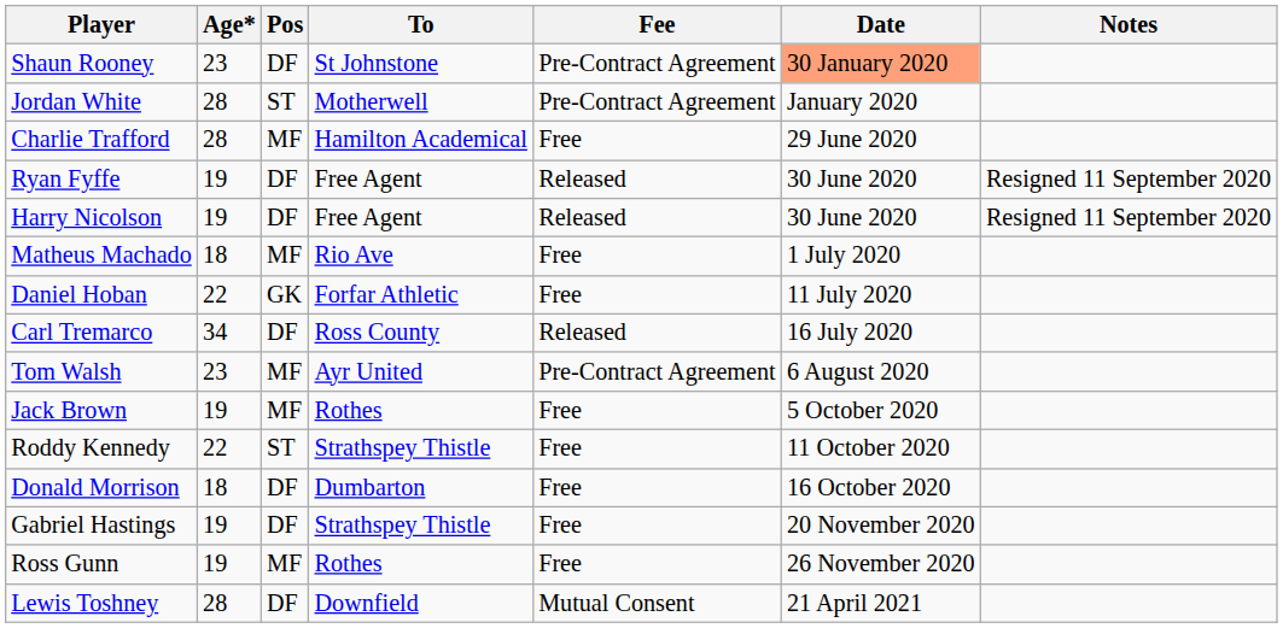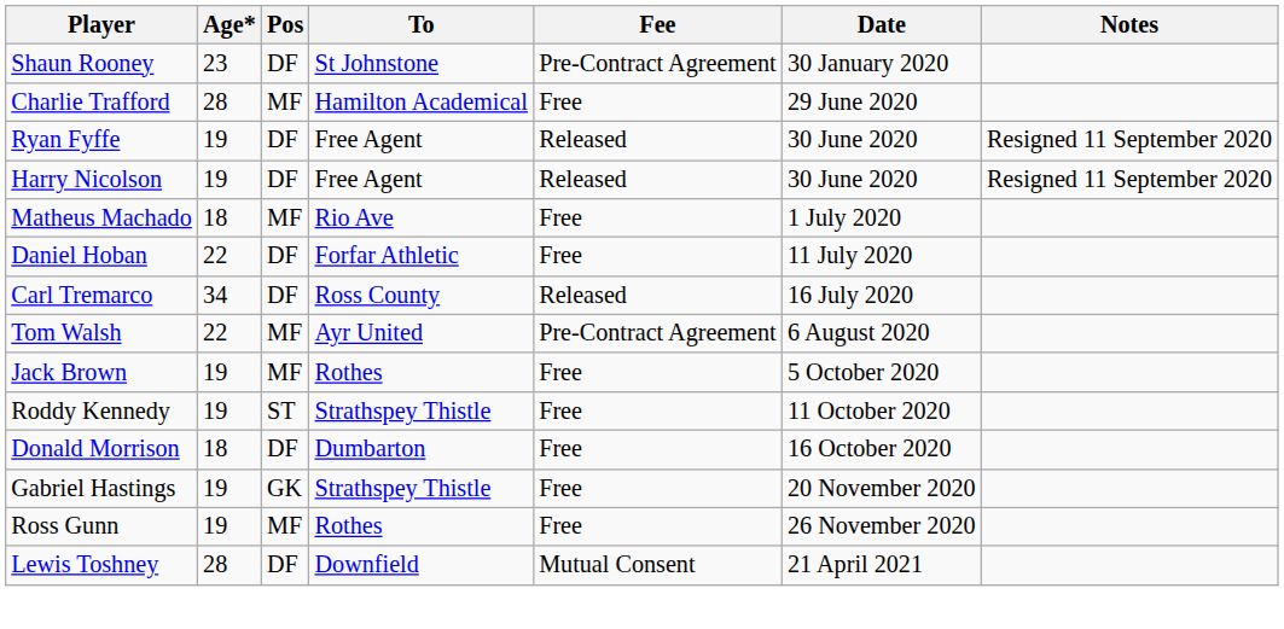Shaun Rooney | Date: lightsalmon background -> no background
- row: Jordan White | 28 | ST | Motherwell | Pre-Contract Agreement | January 2020
Daniel Hoban | Pos: GK -> DF
Tom Walsh | Age*: 23 -> 22
Roddy Kennedy | Age*: 22 -> 19
Gabriel Hastings | Pos: DF -> GK
